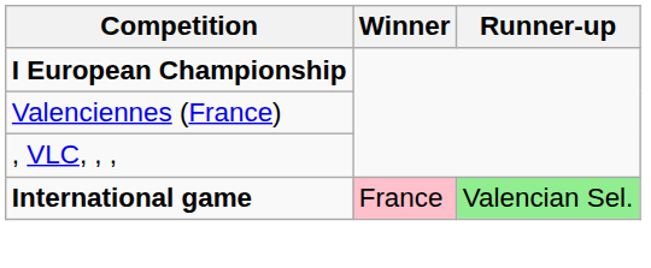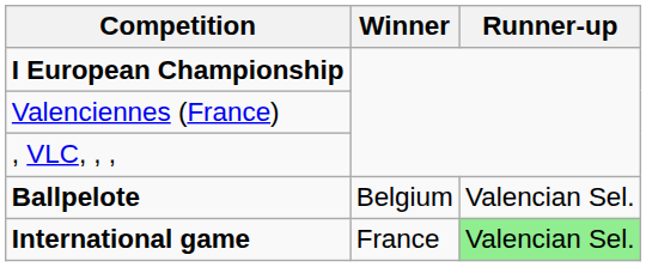+ row: Ballpelote | Belgium | Valencian Sel.
International game | Winner: pink background -> no background
